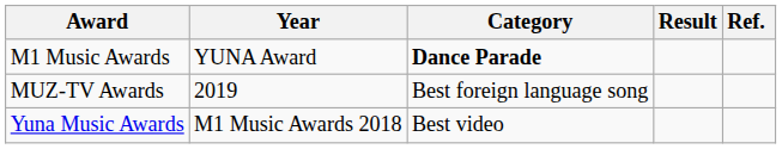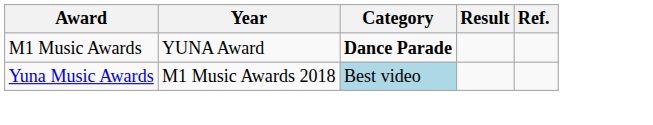- row: MUZ-TV Awards | 2019 | Best foreign language song
Yuna Music Awards | Category: no background -> lightblue background
